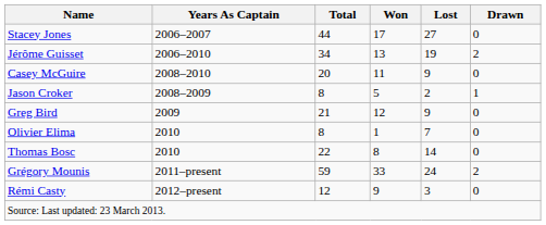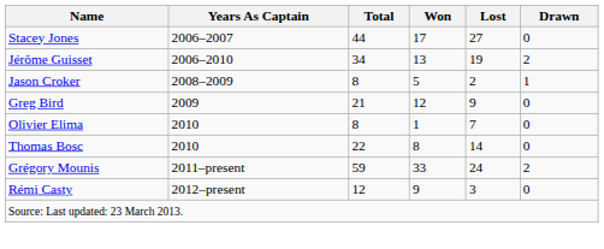- row: Casey McGuire | 2008–2010 | 20 | 11 | 9 | 0
